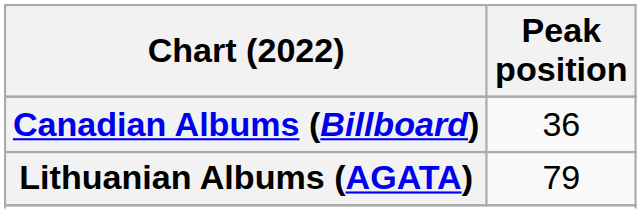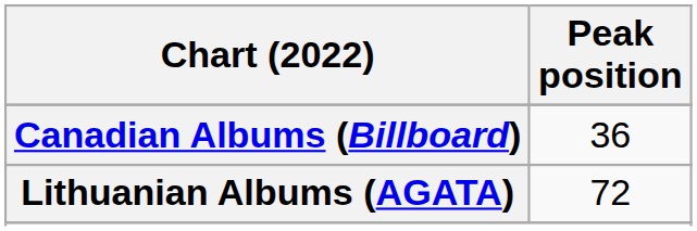Lithuanian Albums (AGATA) | Peak position: 79 -> 72
